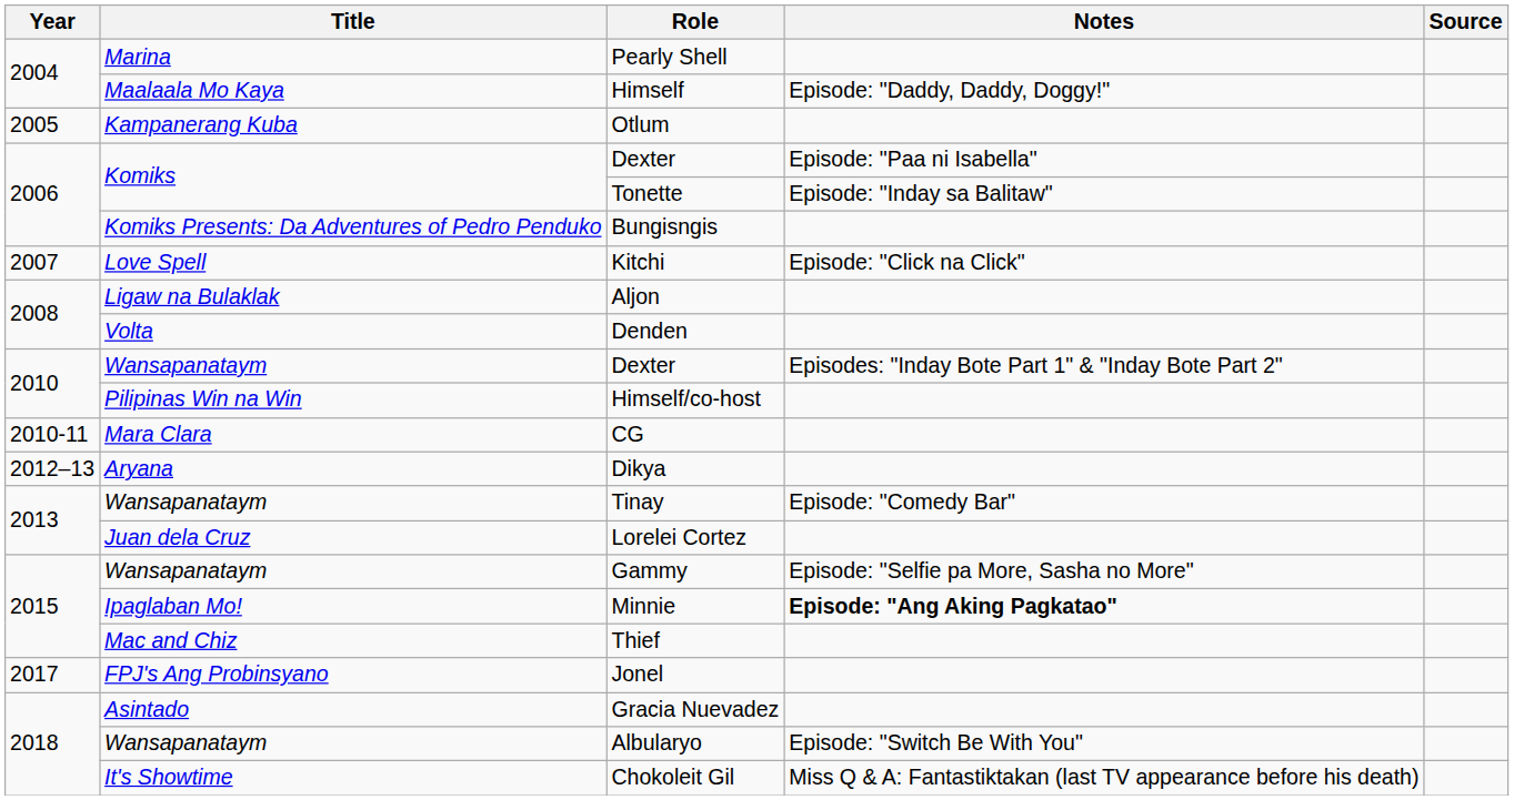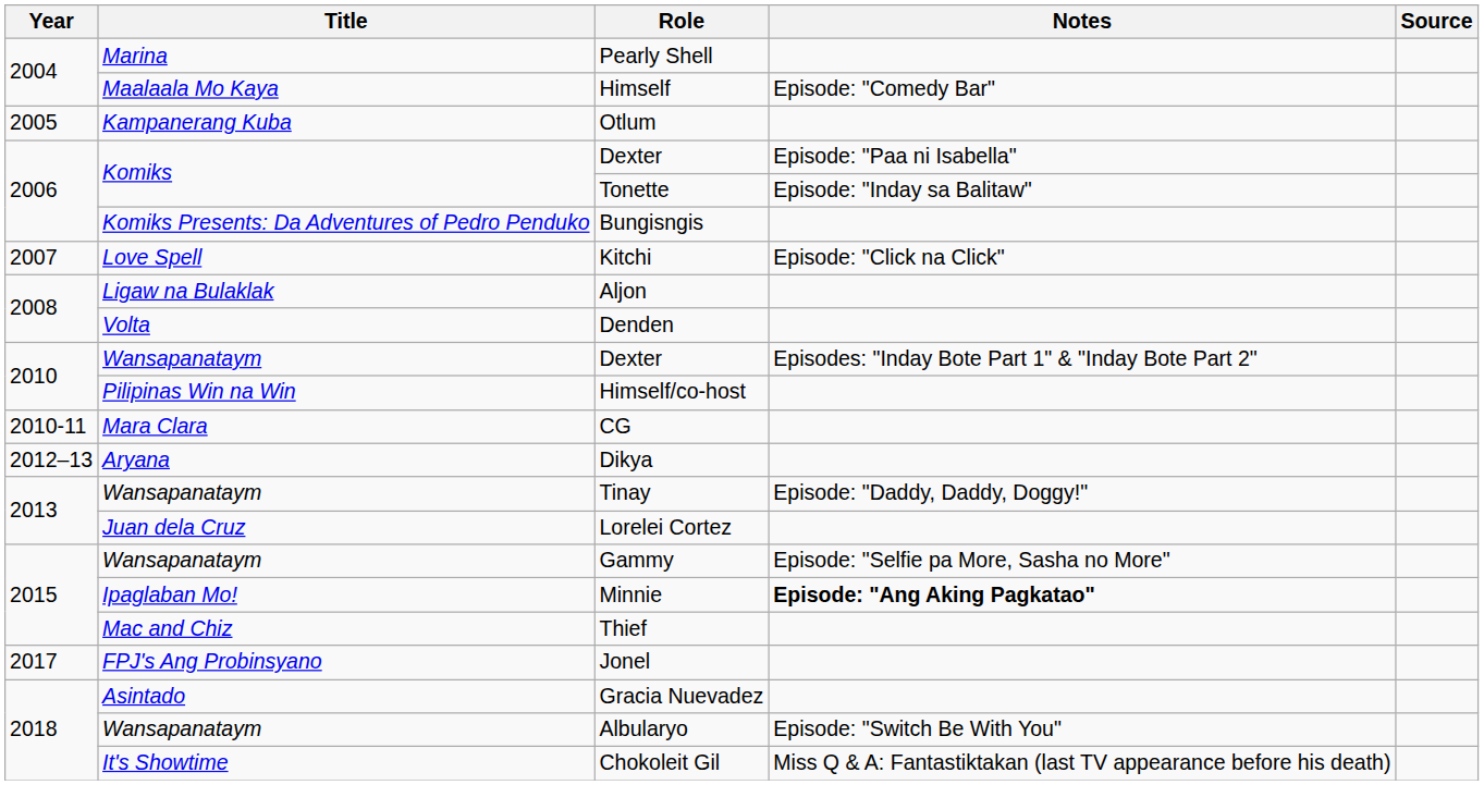Himself | Notes: Episode: "Daddy, Daddy, Doggy!" -> Episode: "Comedy Bar"
Tinay | Notes: Episode: "Comedy Bar" -> Episode: "Daddy, Daddy, Doggy!"
